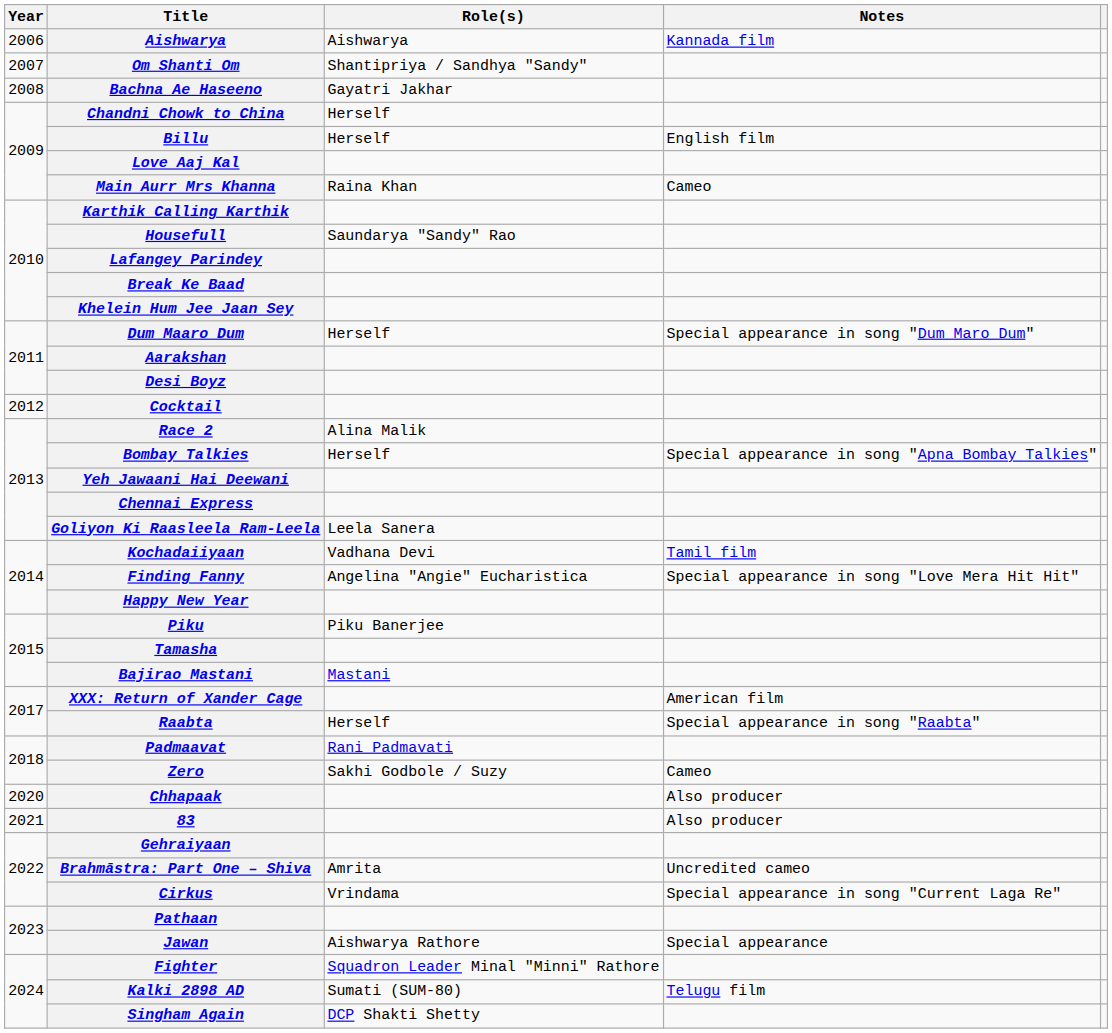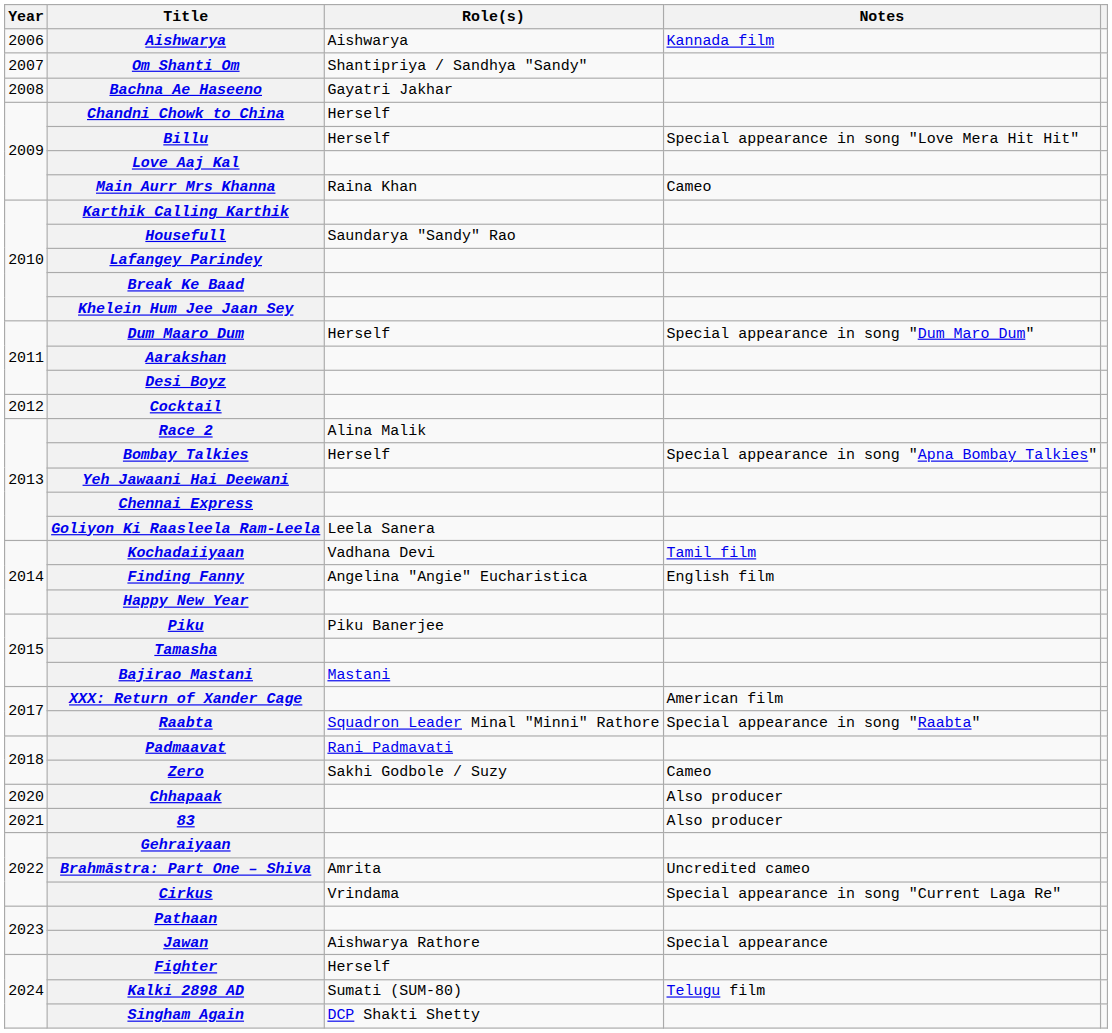Billu | Notes: English film -> Special appearance in song "Love Mera Hit Hit"
Finding Fanny | Notes: Special appearance in song "Love Mera Hit Hit" -> English film
Raabta | Role(s): Herself -> Squadron Leader Minal "Minni" Rathore
Fighter | Role(s): Squadron Leader Minal "Minni" Rathore -> Herself
